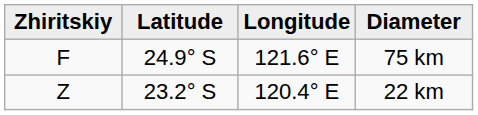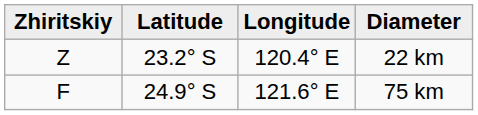rows swapped: 75 km <-> 22 km
